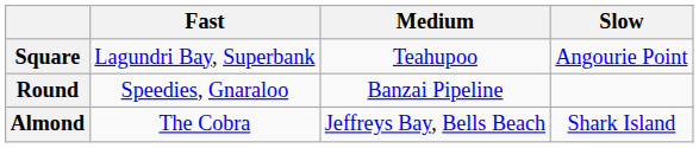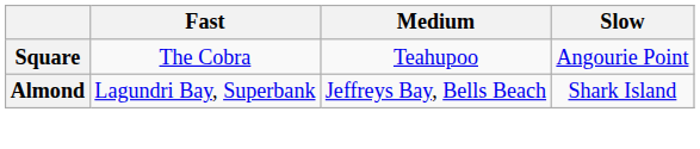Square | Fast: Lagundri Bay, Superbank -> The Cobra
- row: Round | Speedies, Gnaraloo | Banzai Pipeline
Almond | Fast: The Cobra -> Lagundri Bay, Superbank
